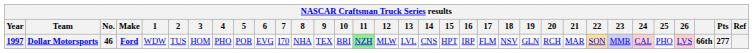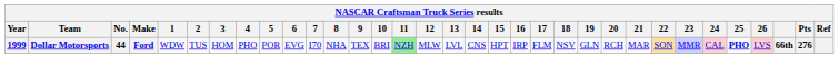Dollar Motorsports | Year: 1997 -> 1999
Dollar Motorsports | No.: 46 -> 44
Dollar Motorsports | 25: normal -> bold
Dollar Motorsports | Pts: 277 -> 276
